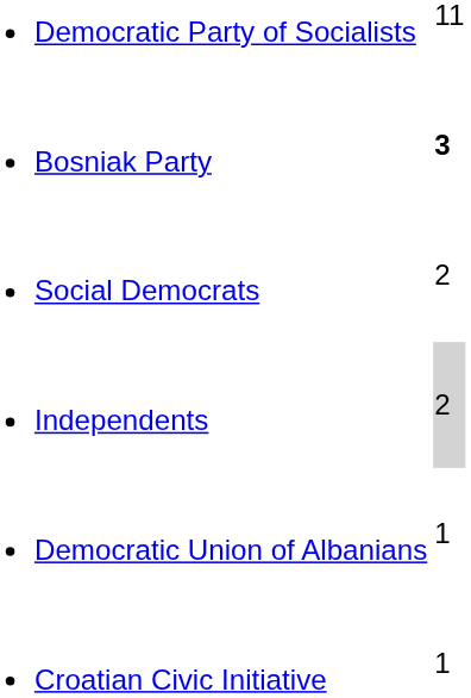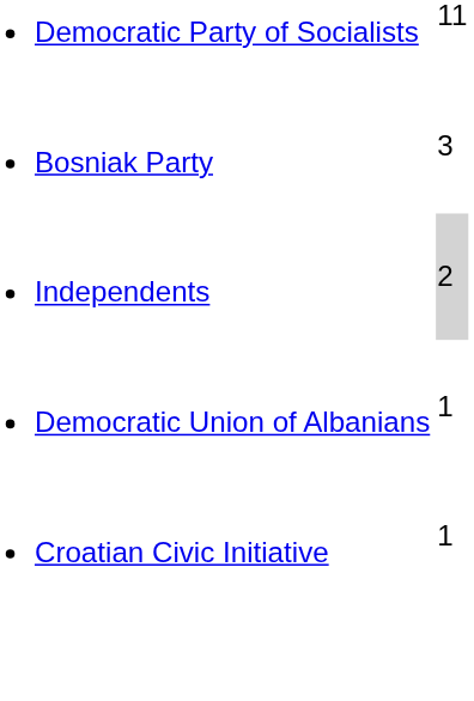Bosniak Party | column 2: bold -> normal
- row: Social Democrats | 2
